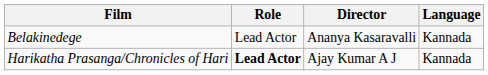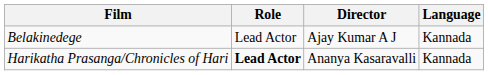Belakinedege | Director: Ananya Kasaravalli -> Ajay Kumar A J
Harikatha Prasanga/Chronicles of Hari | Director: Ajay Kumar A J -> Ananya Kasaravalli
